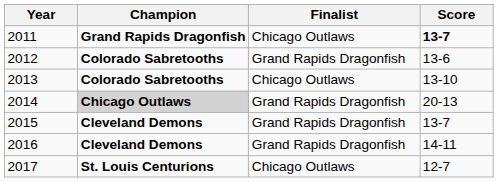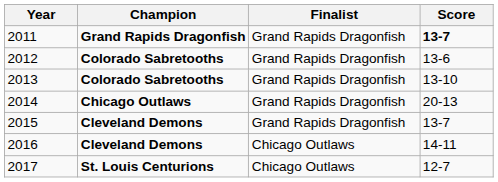2011 | Finalist: Chicago Outlaws -> Grand Rapids Dragonfish
2013 | Finalist: Chicago Outlaws -> Grand Rapids Dragonfish
2014 | Champion: lightgrey background -> no background
2016 | Finalist: Grand Rapids Dragonfish -> Chicago Outlaws
